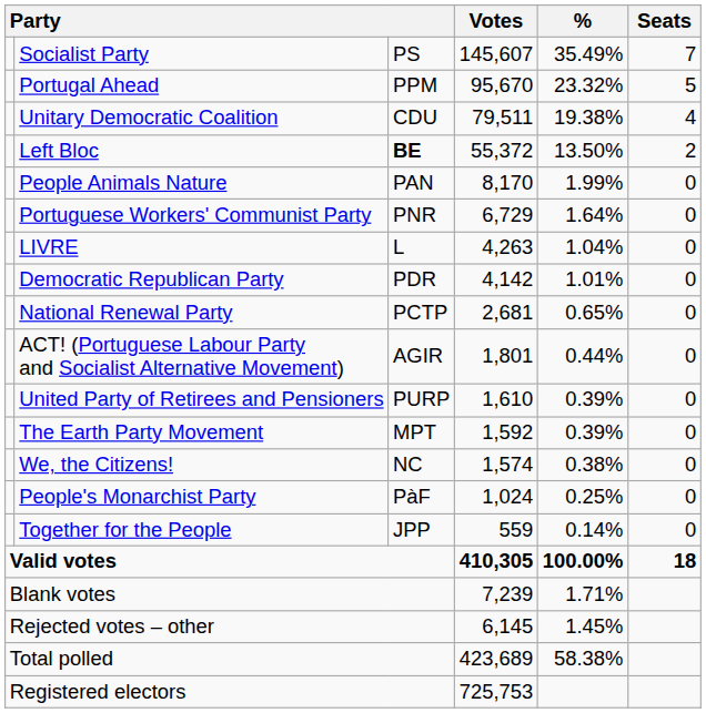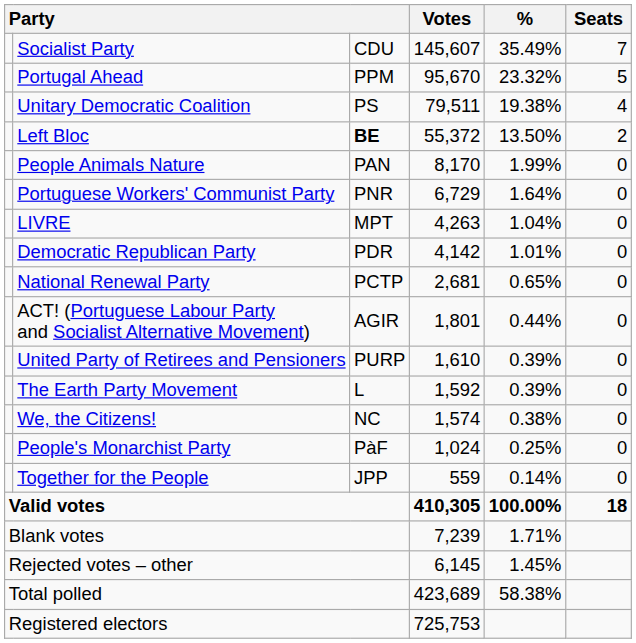Socialist Party | column 3: PS -> CDU
Unitary Democratic Coalition | column 3: CDU -> PS
LIVRE | column 3: L -> MPT
The Earth Party Movement | column 3: MPT -> L
